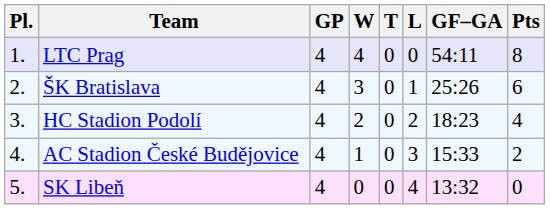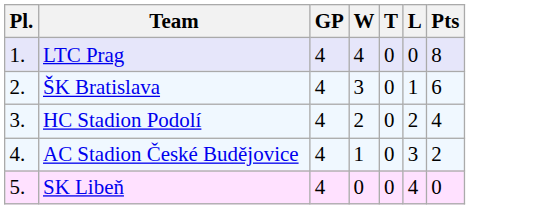- column: GF–GA | 54:11 | 25:26 | 18:23 | 15:33 | 13:32
